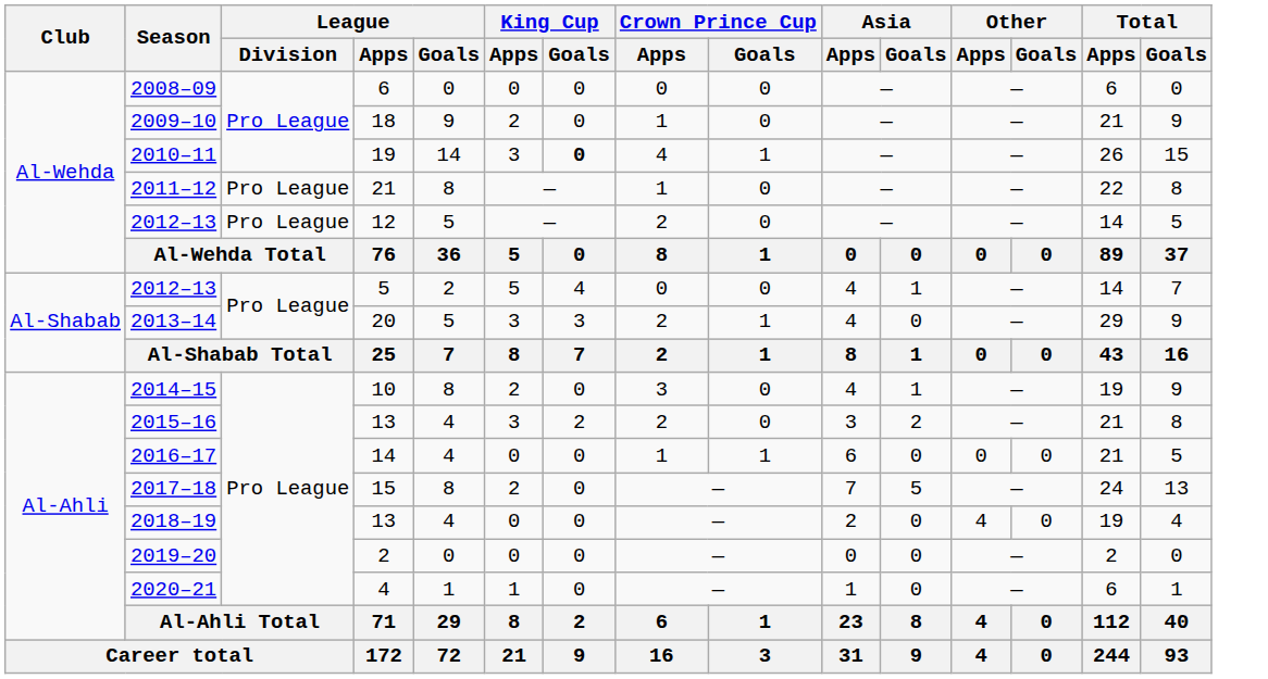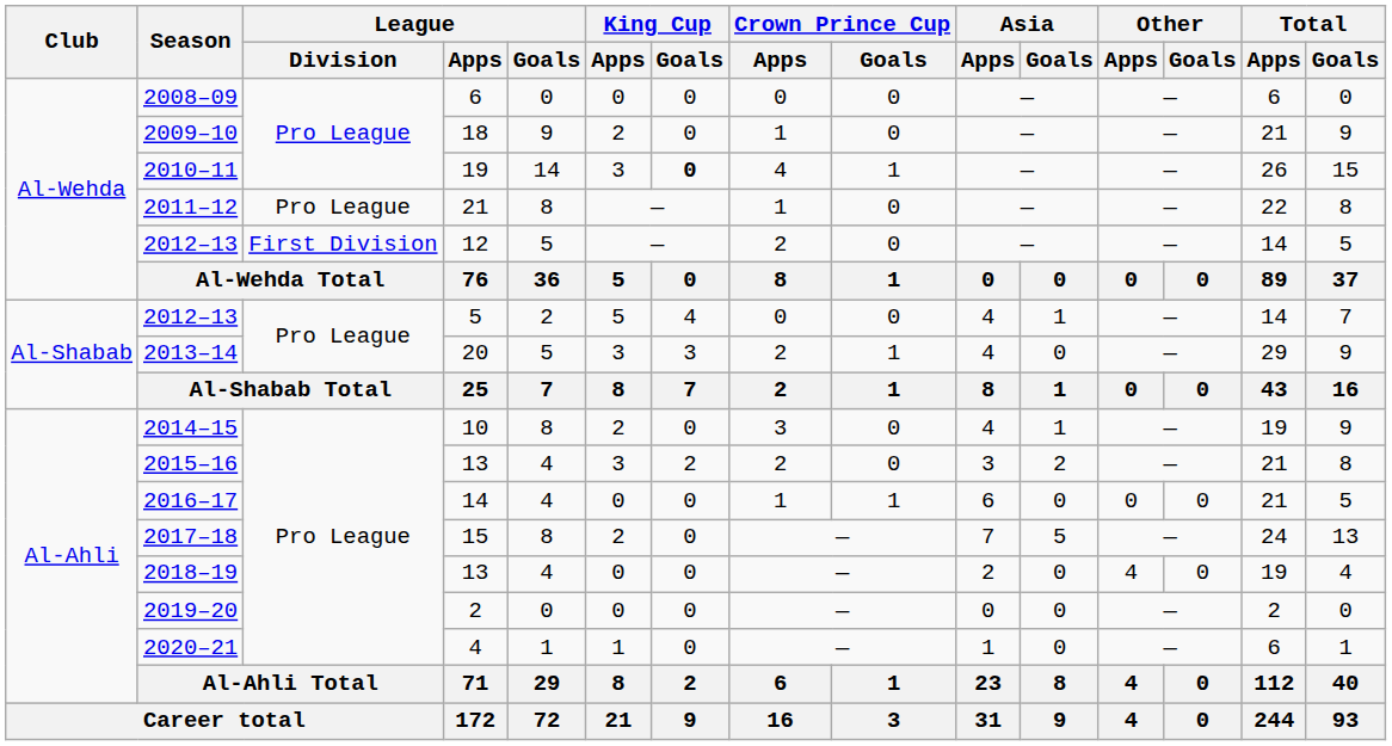2012–13 / 12 | League / Division: Pro League -> First Division
